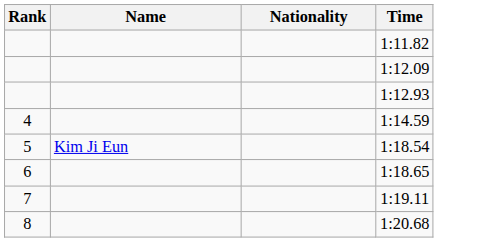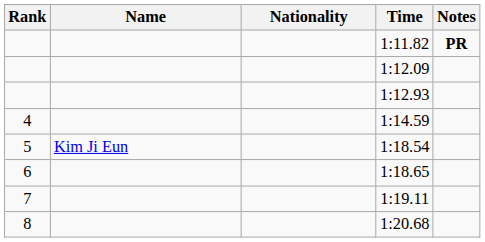+ column: Notes | PR
